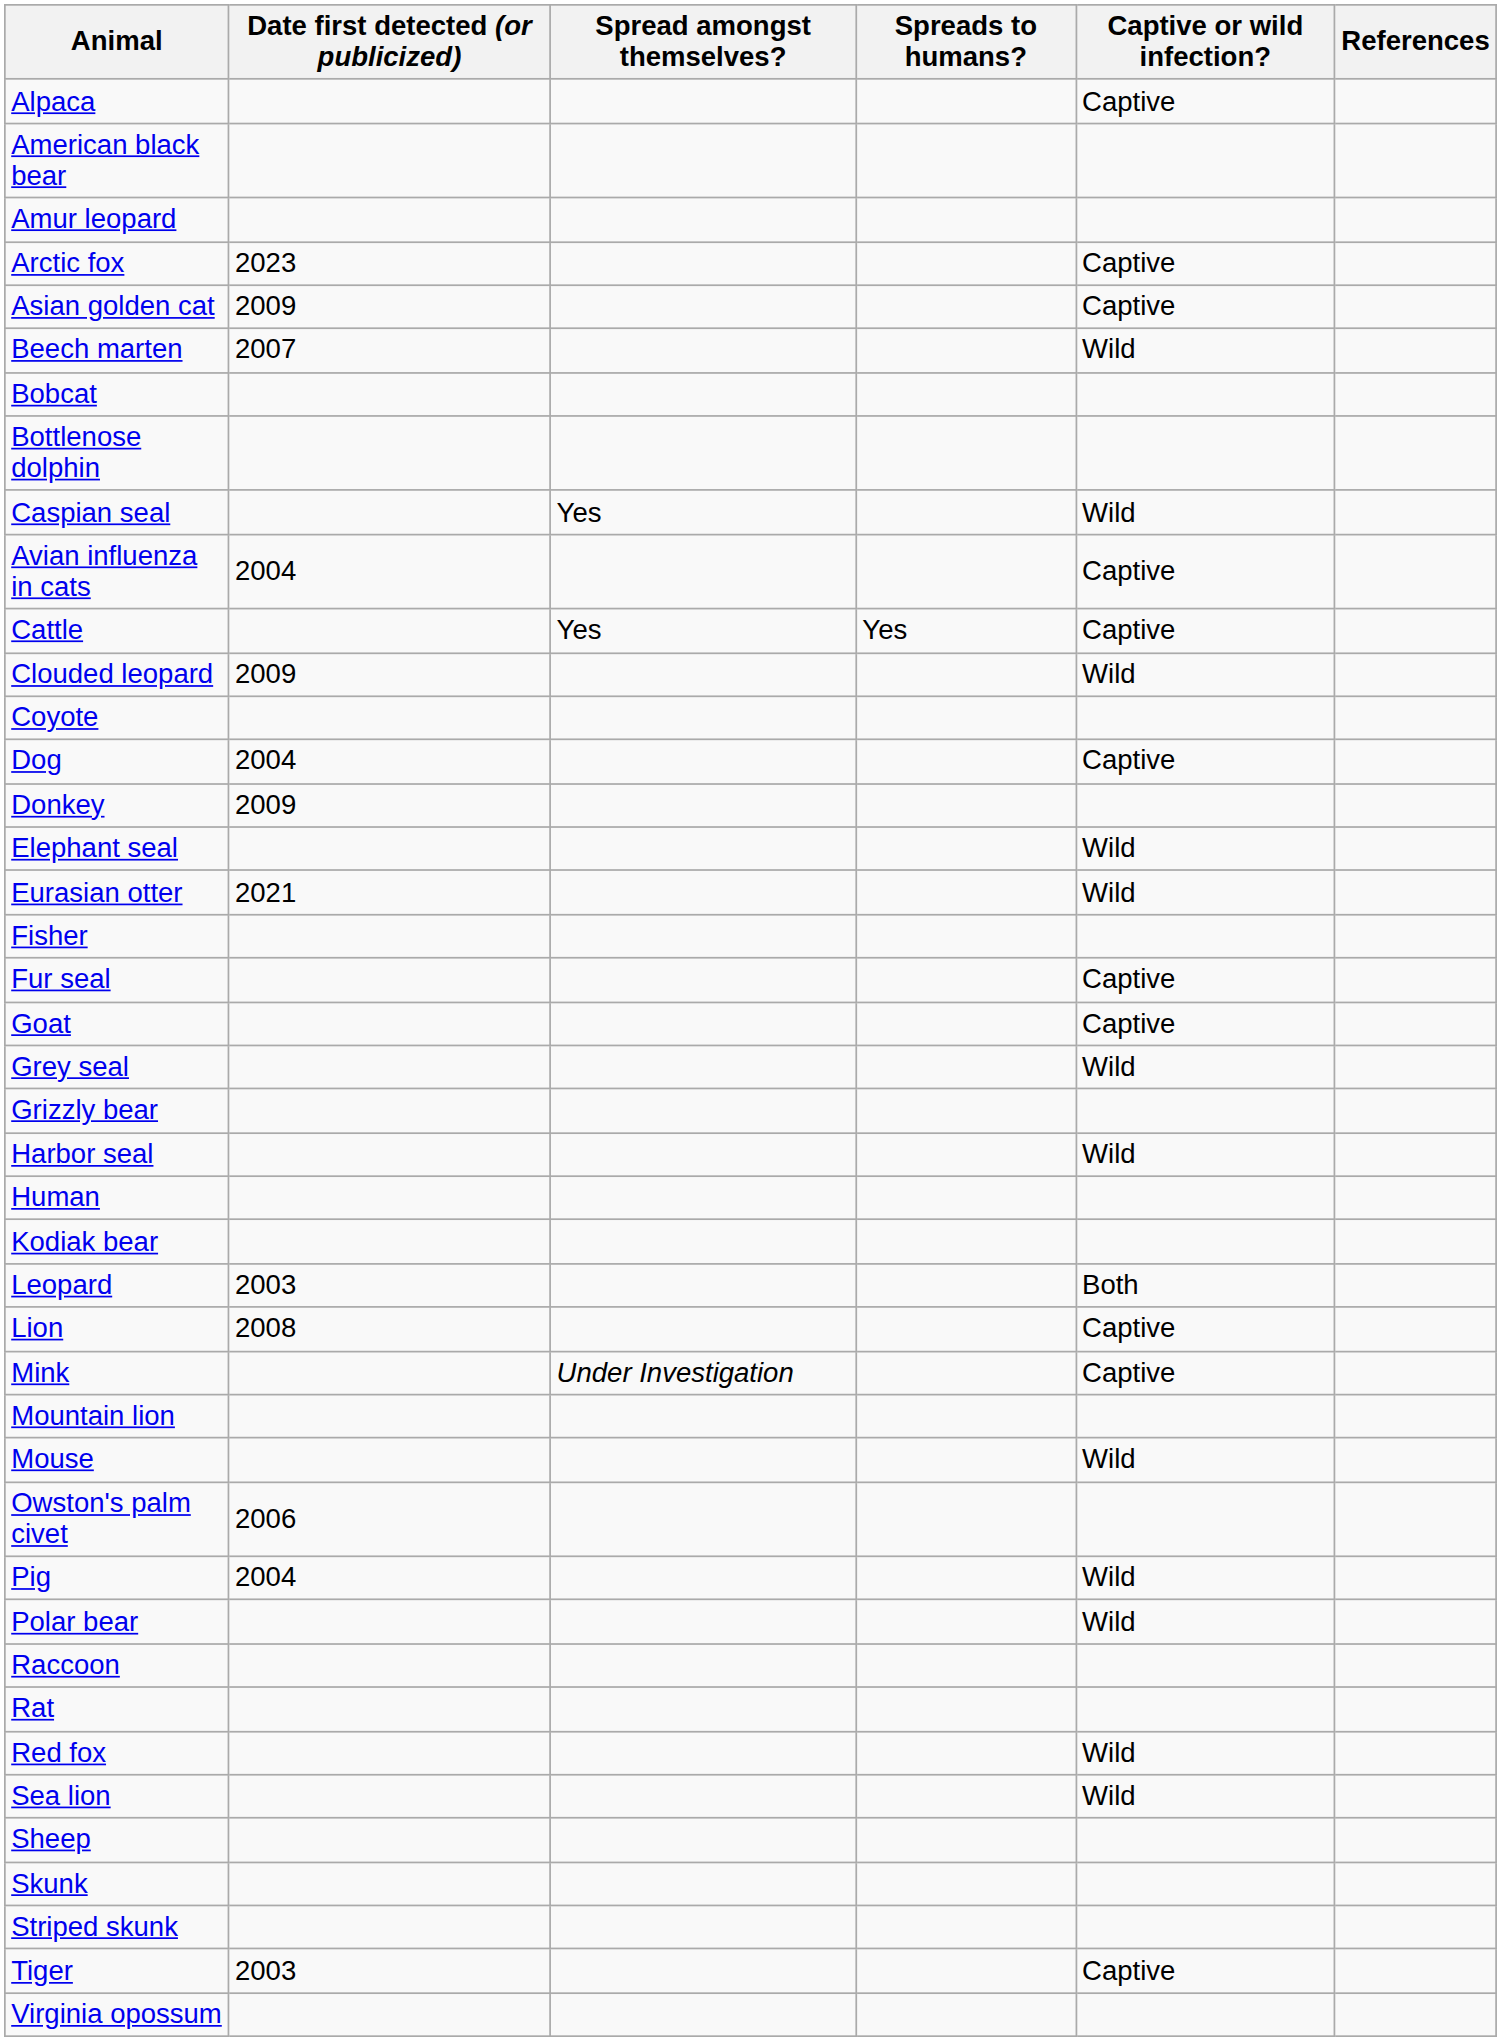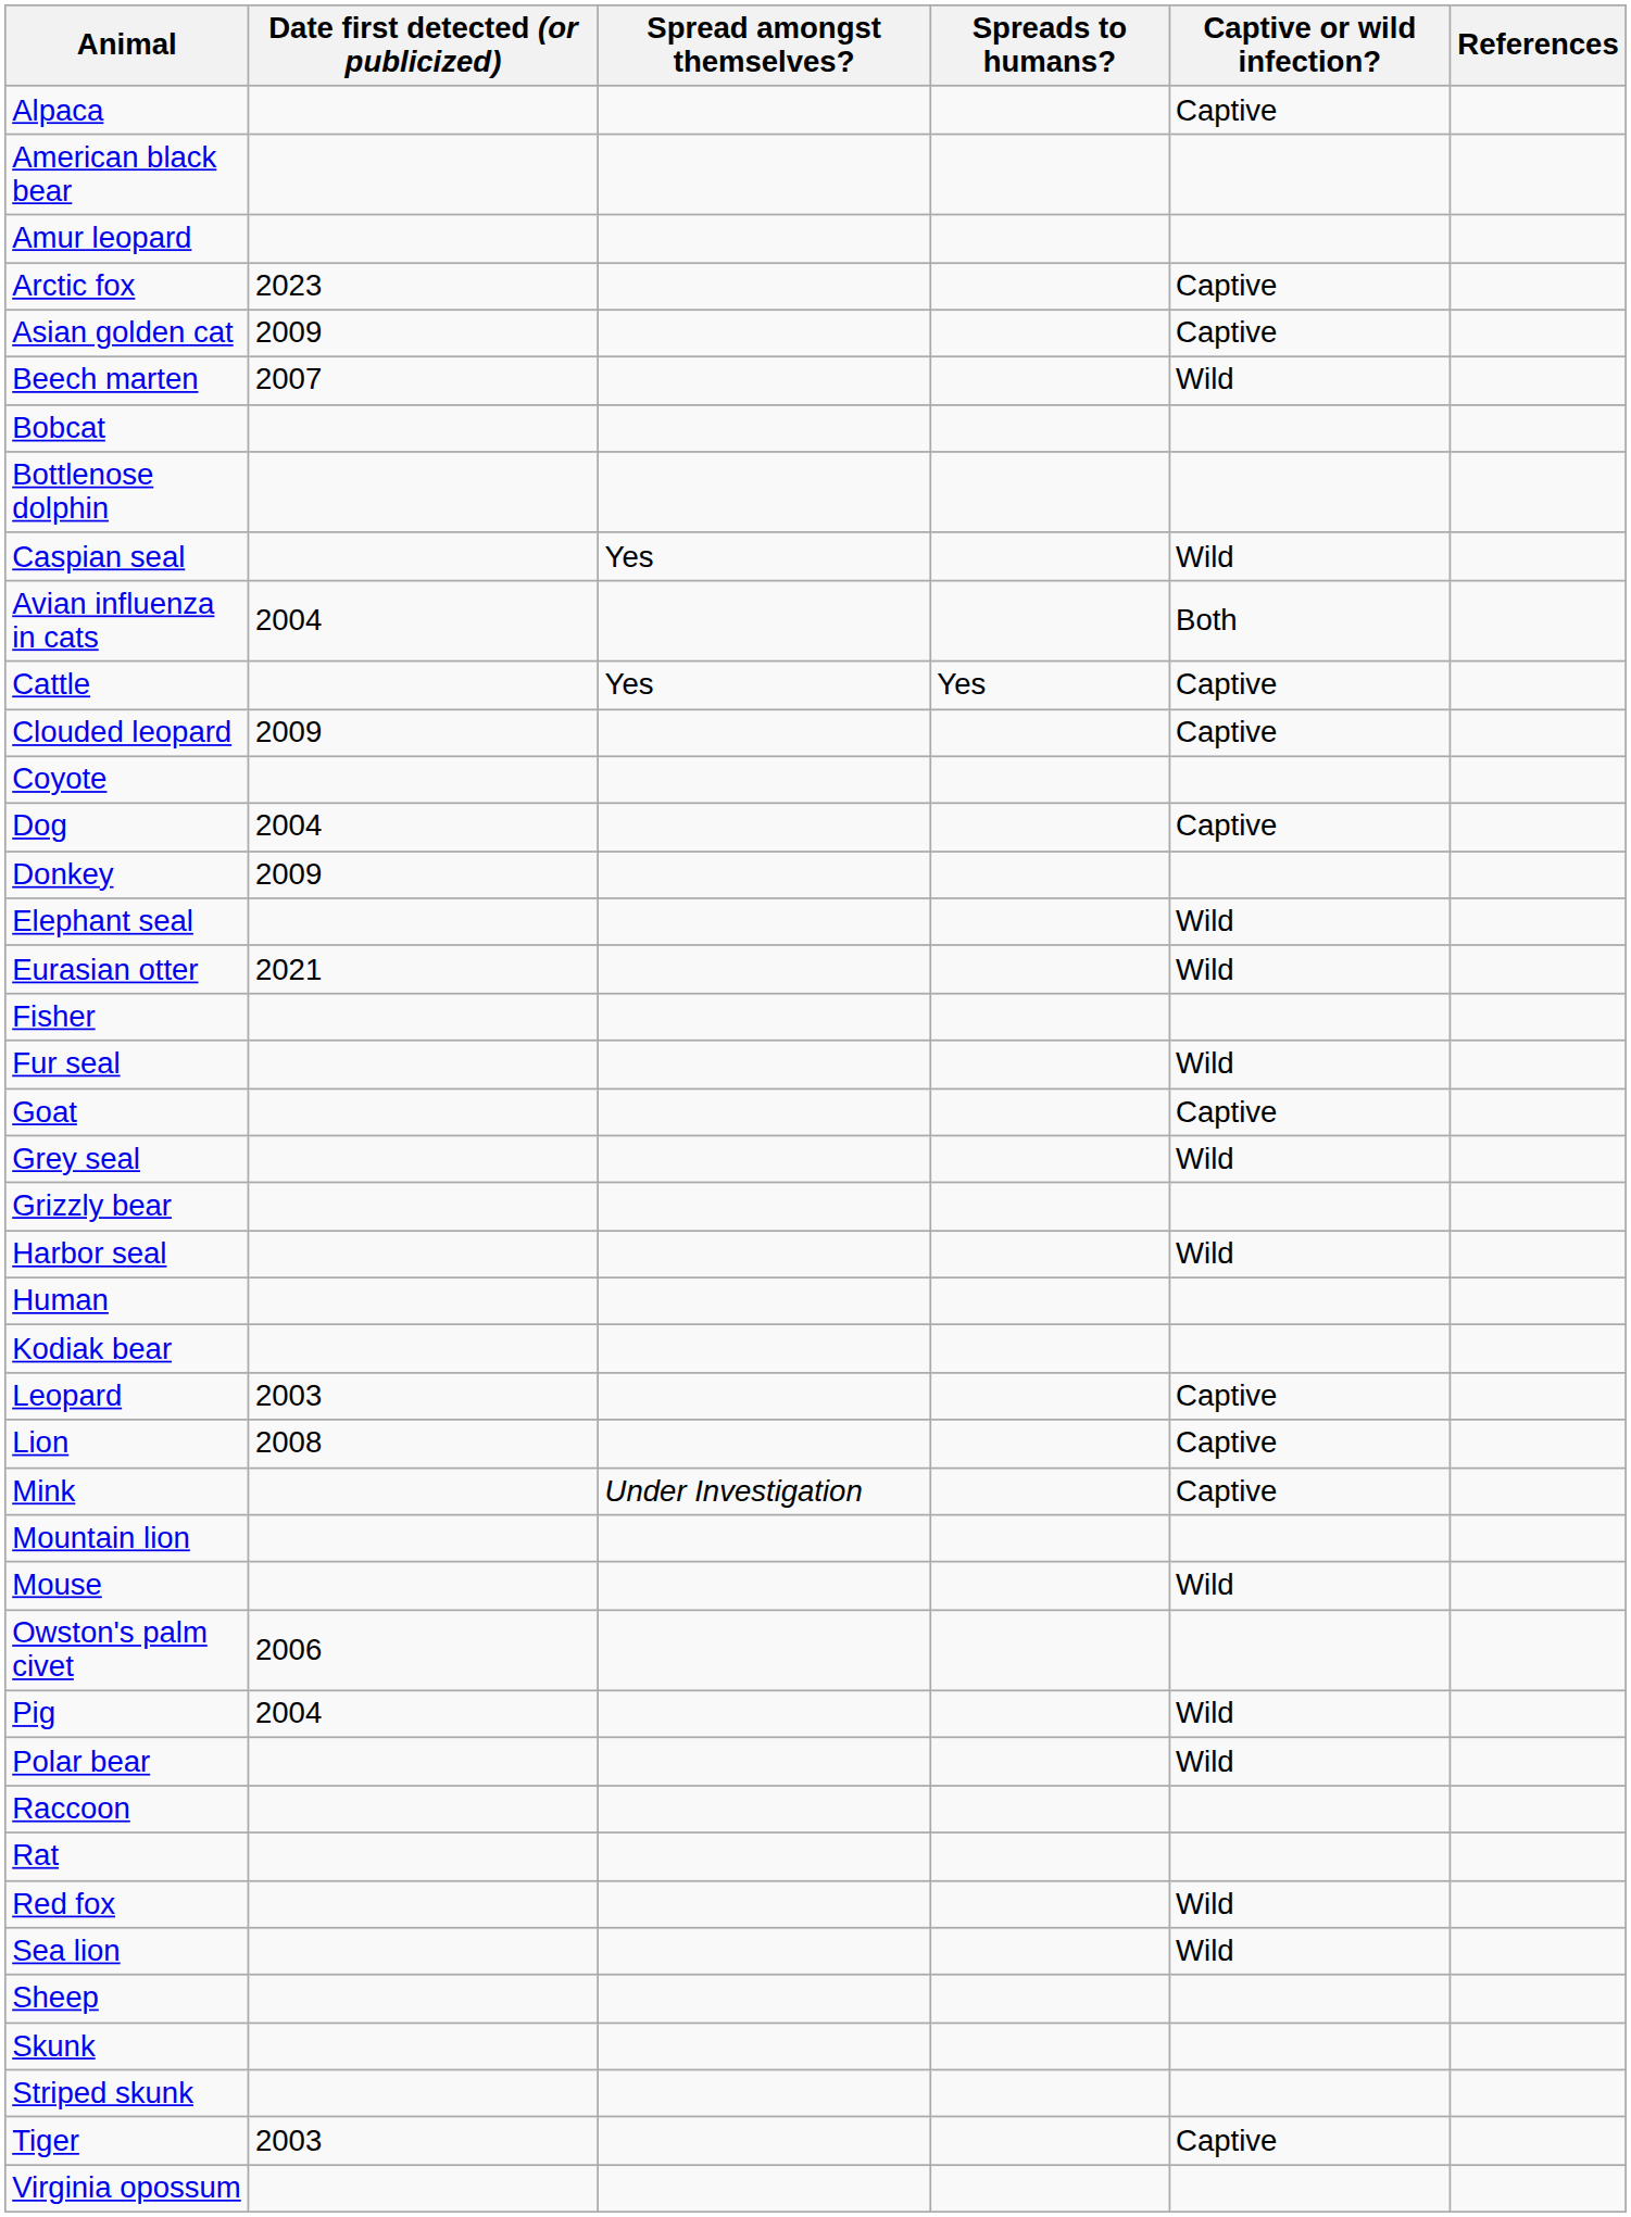Avian influenza in cats | Captive or wild infection?: Captive -> Both
Clouded leopard | Captive or wild infection?: Wild -> Captive
Fur seal | Captive or wild infection?: Captive -> Wild
Leopard | Captive or wild infection?: Both -> Captive
